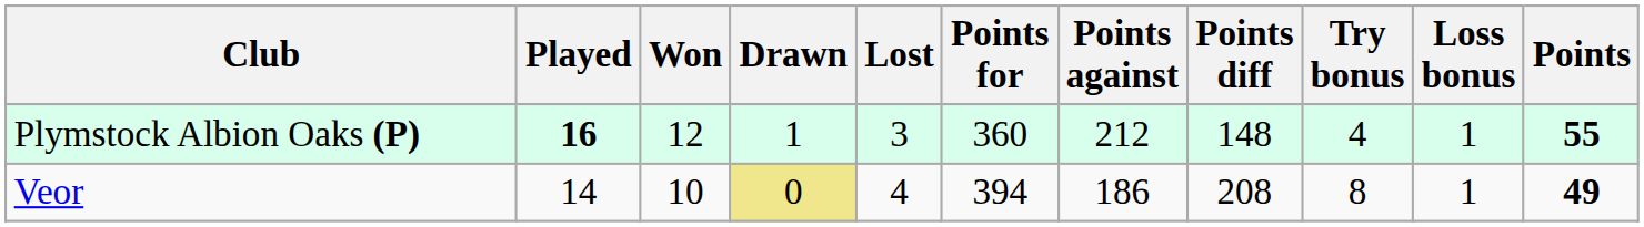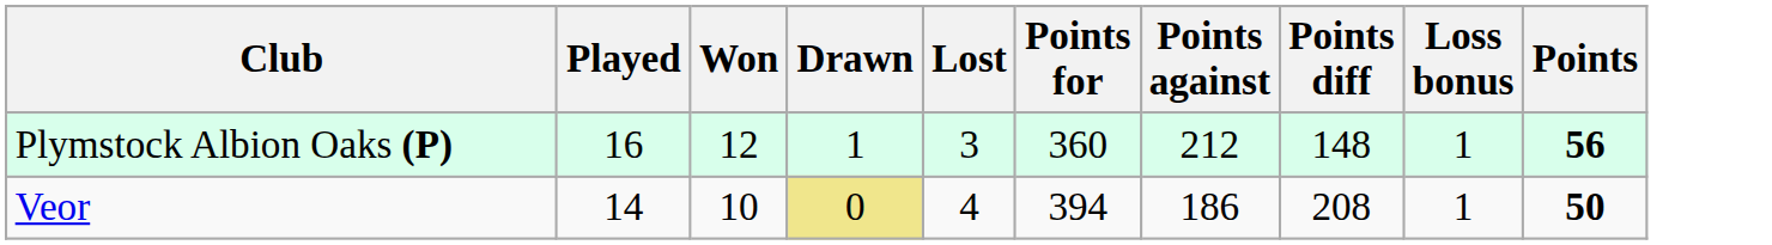- column: Try bonus | 4 | 8
Plymstock Albion Oaks (P) | Played: bold -> normal
Plymstock Albion Oaks (P) | Points: 55 -> 56
Veor | Points: 49 -> 50
